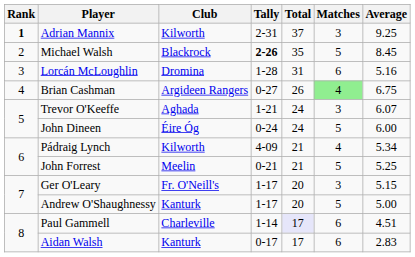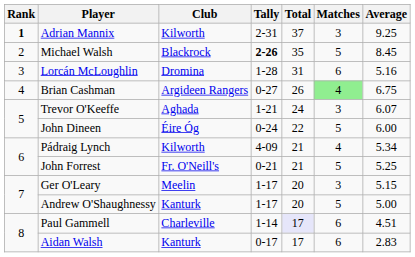John Dineen | Total: 24 -> 22
John Forrest | Club: Meelin -> Fr. O'Neill's
Ger O'Leary | Club: Fr. O'Neill's -> Meelin
